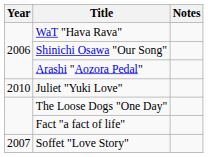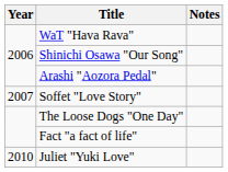rows swapped: Soffet "Love Story" <-> Juliet "Yuki Love"
